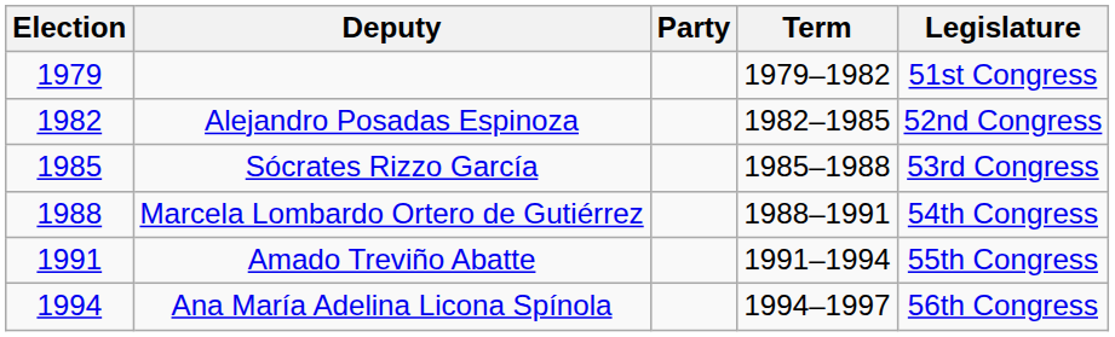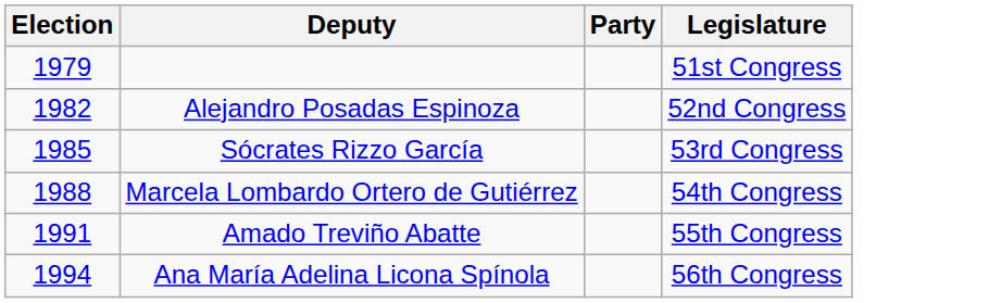- column: Term | 1979–1982 | 1982–1985 | 1985–1988 | 1988–1991 | 1991–1994 | 1994–1997
